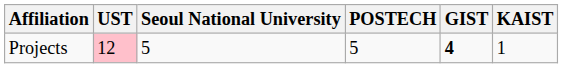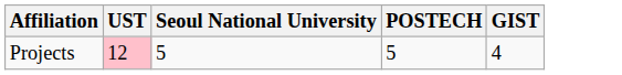- column: KAIST | 1
Projects | GIST: bold -> normal
